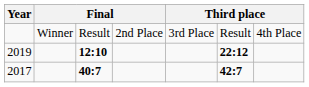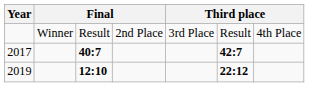rows swapped: 2017 <-> 2019
